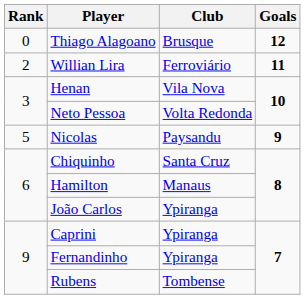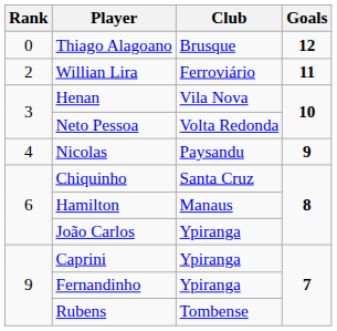Nicolas | Rank: 5 -> 4
